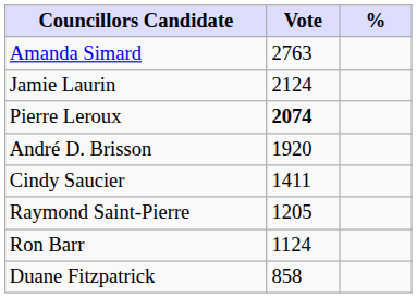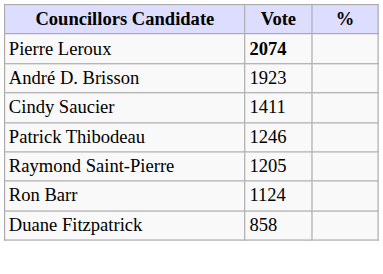- row: Amanda Simard | 2763
- row: Jamie Laurin | 2124
André D. Brisson | Vote: 1920 -> 1923
+ row: Patrick Thibodeau | 1246
